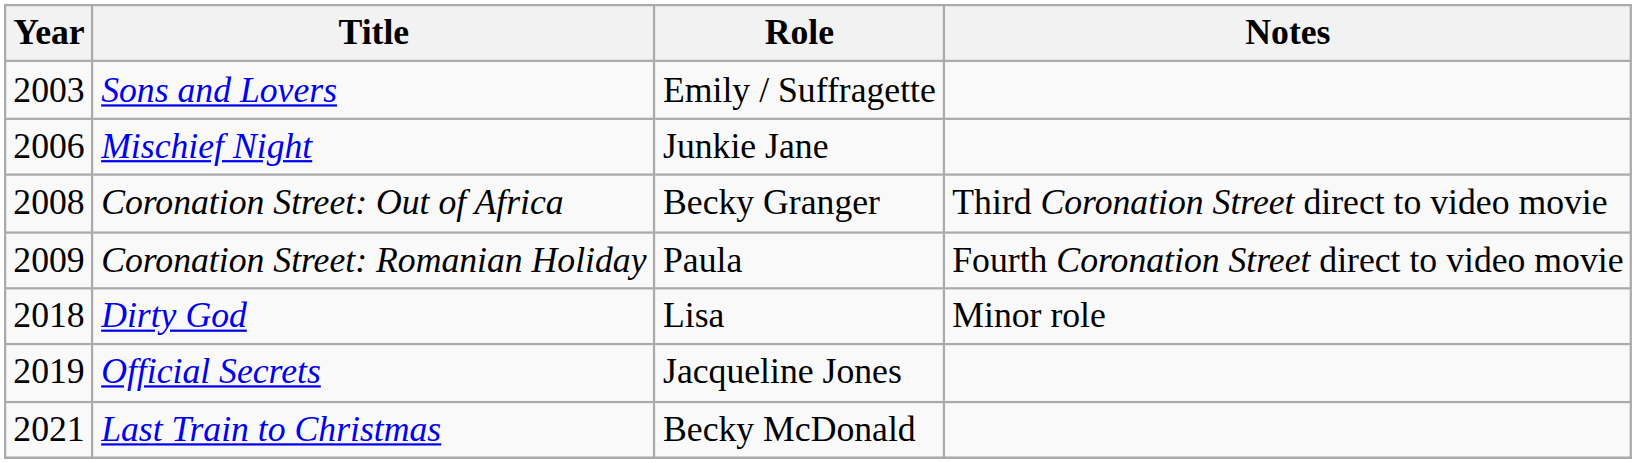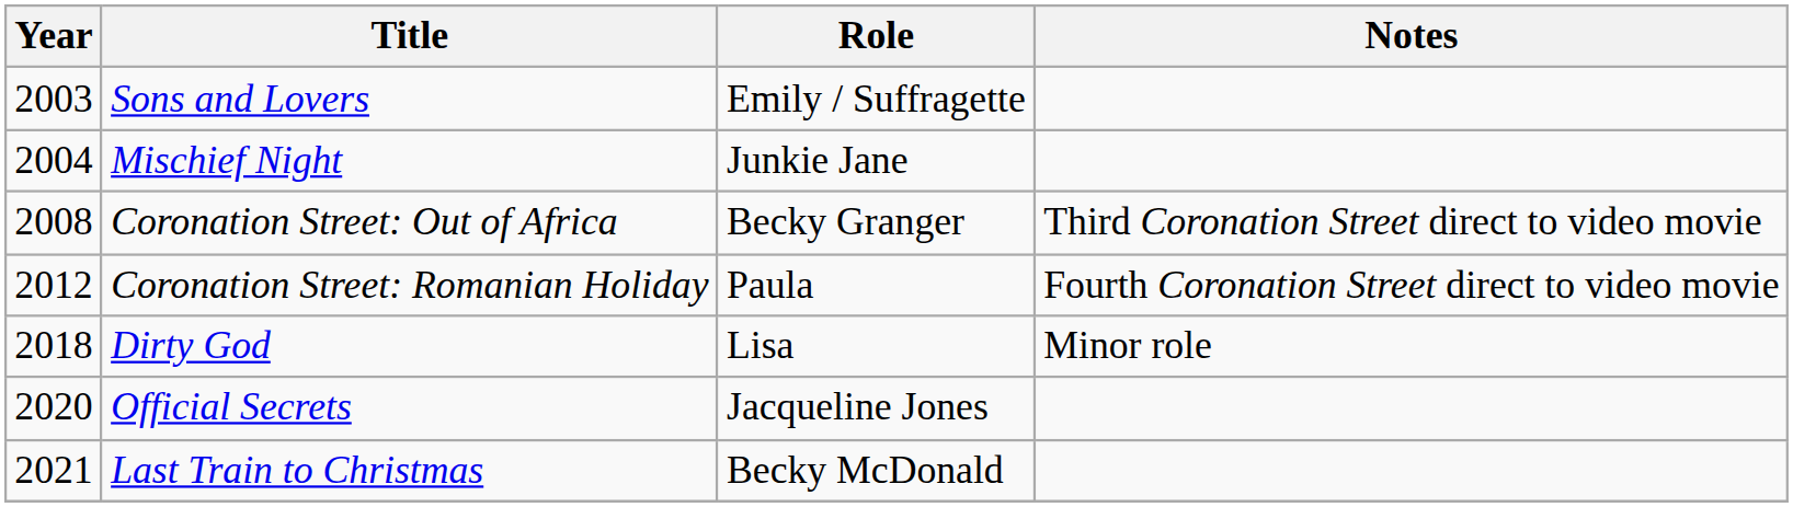Mischief Night | Year: 2006 -> 2004
Coronation Street: Romanian Holiday | Year: 2009 -> 2012
Official Secrets | Year: 2019 -> 2020
